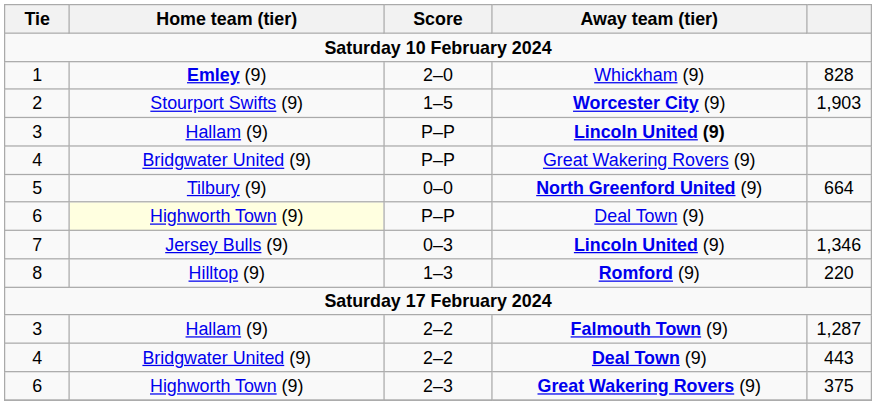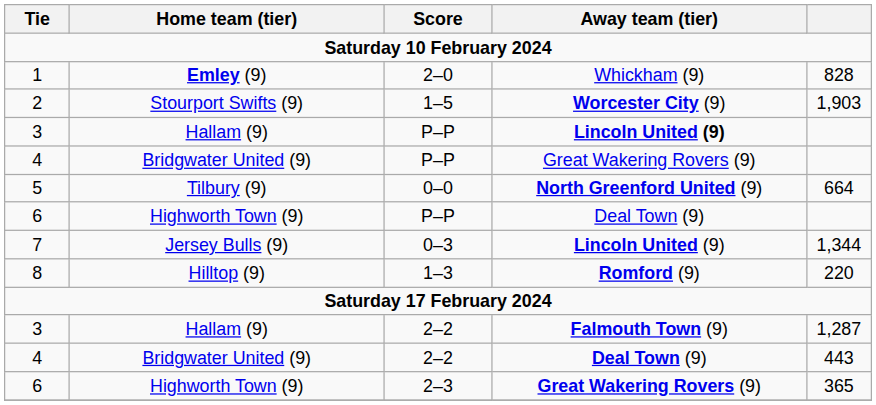6 / P–P | Home team (tier): lightyellow background -> no background
7 | column 5: 1,346 -> 1,344
6 / 2–3 | column 5: 375 -> 365
